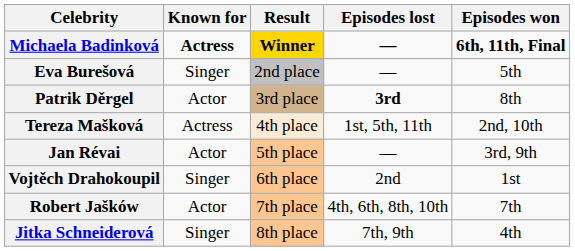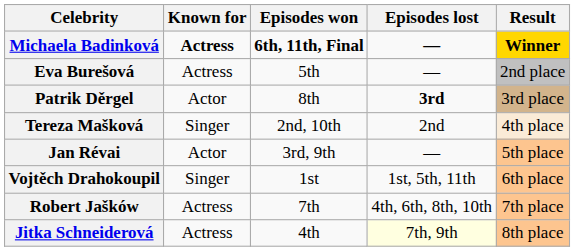columns swapped: Episodes won <-> Result
Eva Burešová | Known for: Singer -> Actress
Tereza Mašková | Known for: Actress -> Singer
Tereza Mašková | Episodes lost: 1st, 5th, 11th -> 2nd
Vojtěch Drahokoupil | Episodes lost: 2nd -> 1st, 5th, 11th
Robert Jašków | Known for: Actor -> Actress
Jitka Schneiderová | Known for: Singer -> Actress
Jitka Schneiderová | Episodes lost: no background -> lightyellow background
